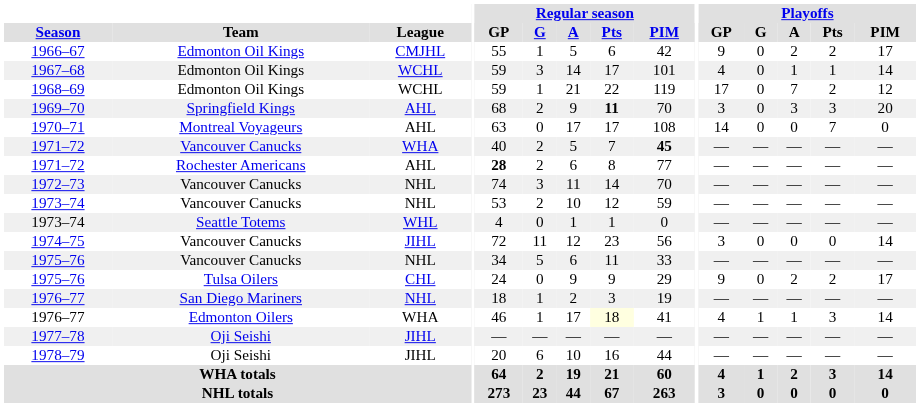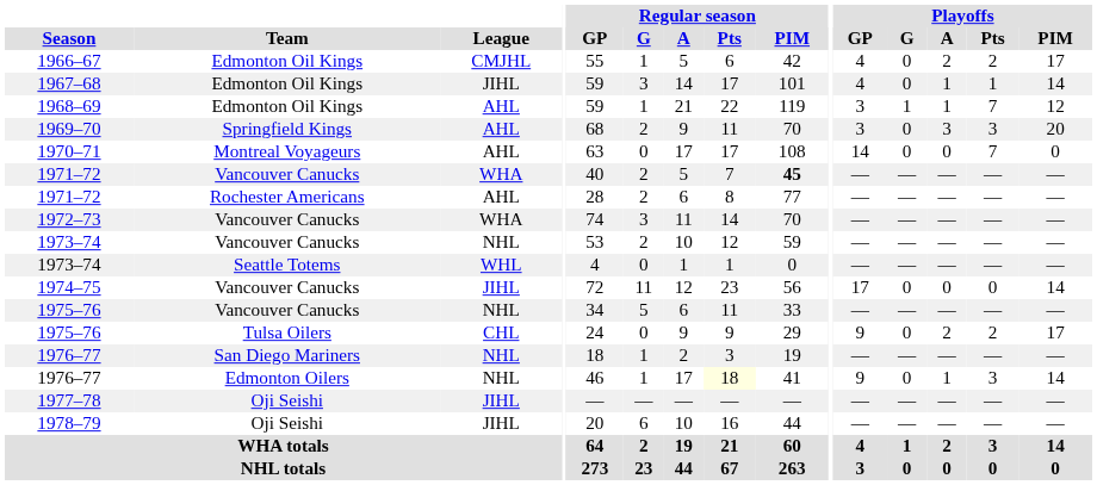1966–67 | Playoffs / GP: 9 -> 4
1967–68 | League: WCHL -> JIHL
1968–69 | League: WCHL -> AHL
1968–69 | Playoffs / GP: 17 -> 3
1968–69 | Playoffs / G: 0 -> 1
1968–69 | Playoffs / A: 7 -> 1
1968–69 | Playoffs / Pts: 2 -> 7
1969–70 | Regular season / Pts: bold -> normal
1971–72 / Rochester Americans | Regular season / GP: bold -> normal
1972–73 | League: NHL -> WHA
1974–75 | Playoffs / GP: 3 -> 17
1976–77 / Edmonton Oilers | League: WHA -> NHL
1976–77 / Edmonton Oilers | Playoffs / GP: 4 -> 9
1976–77 / Edmonton Oilers | Playoffs / G: 1 -> 0
